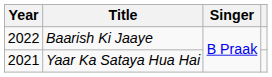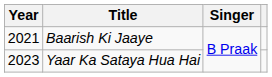Baarish Ki Jaaye | Year: 2022 -> 2021
Yaar Ka Sataya Hua Hai | Year: 2021 -> 2023
